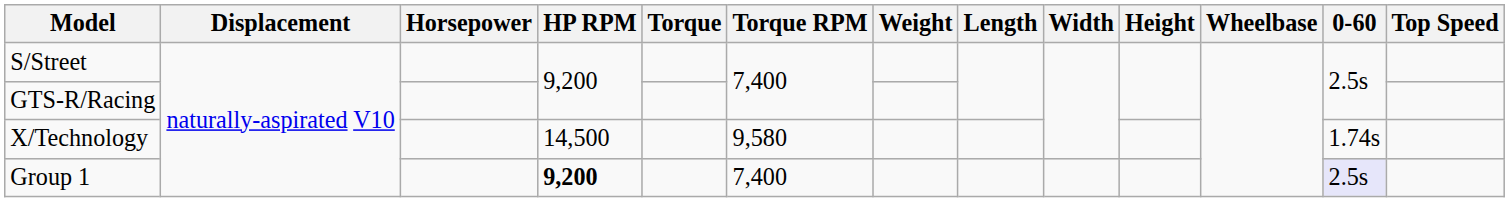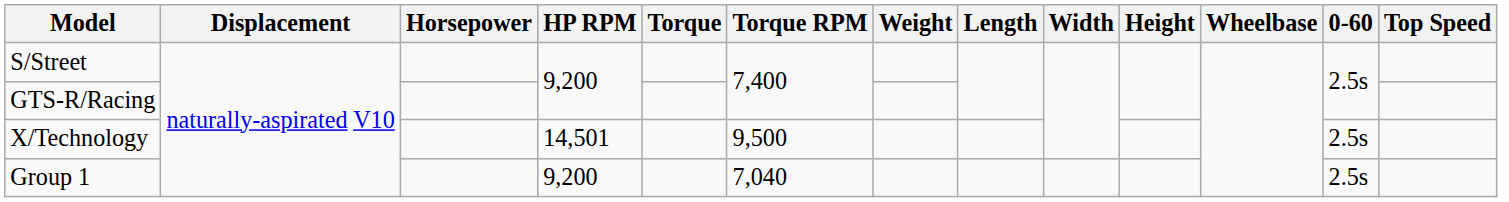X/Technology | HP RPM: 14,500 -> 14,501
X/Technology | Torque RPM: 9,580 -> 9,500
X/Technology | 0-60: 1.74s -> 2.5s
Group 1 | HP RPM: bold -> normal
Group 1 | Torque RPM: 7,400 -> 7,040
Group 1 | 0-60: lavender background -> no background
